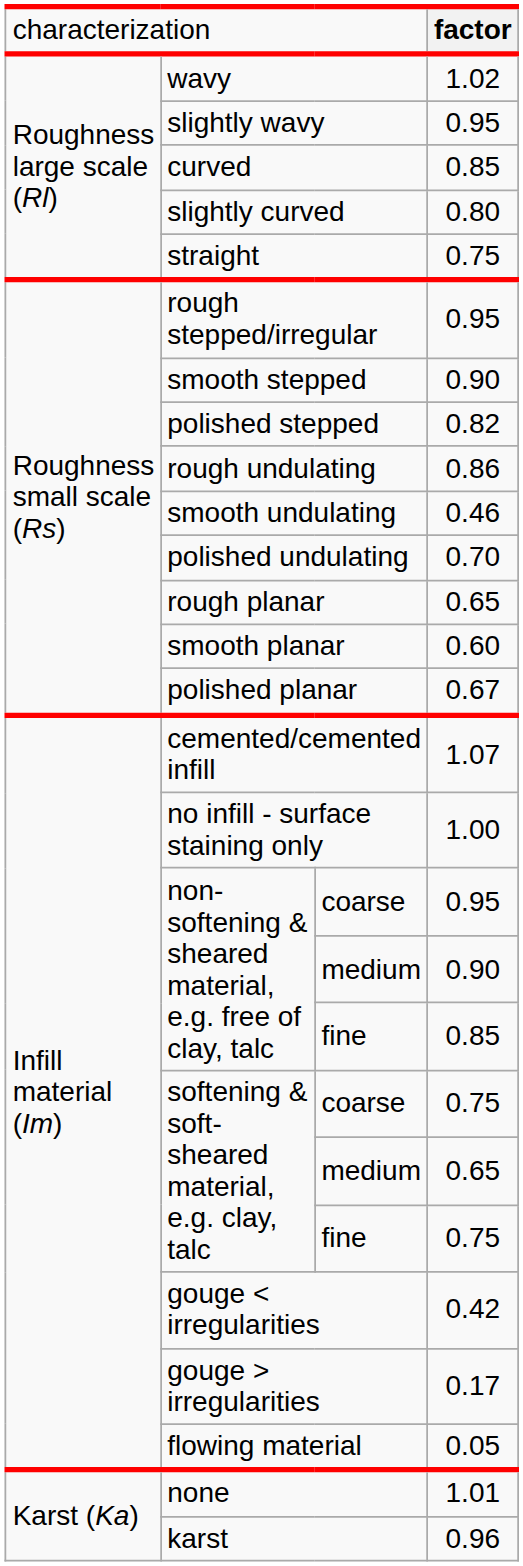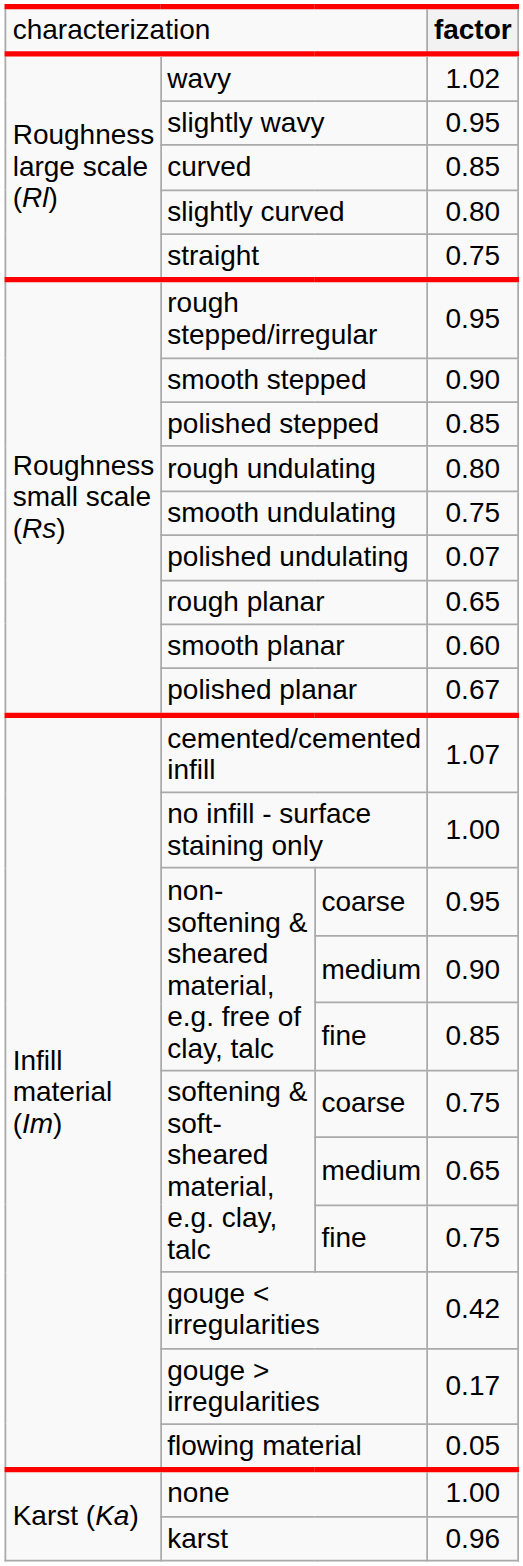polished stepped | column 4: 0.82 -> 0.85
rough undulating | column 4: 0.86 -> 0.80
smooth undulating | column 4: 0.46 -> 0.75
polished undulating | column 4: 0.70 -> 0.07
none | column 4: 1.01 -> 1.00
